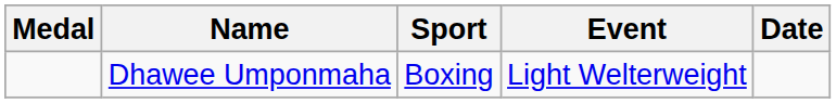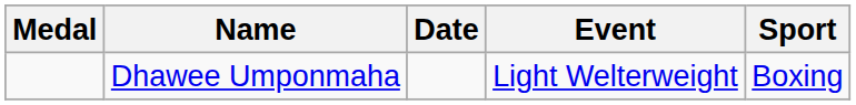columns swapped: Sport <-> Date
